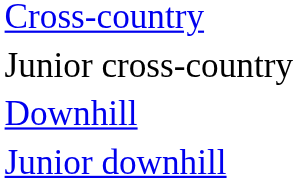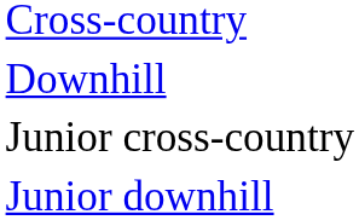rows swapped: Junior cross-country <-> Downhill
